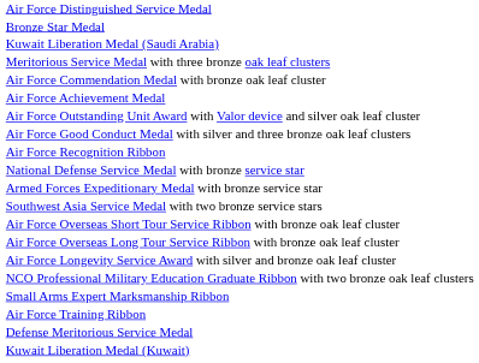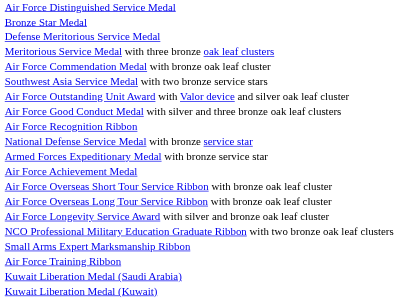rows swapped: Defense Meritorious Service Medal <-> Kuwait Liberation Medal (Saudi Arabia)
rows swapped: Air Force Achievement Medal <-> Southwest Asia Service Medal with two bronze service stars
